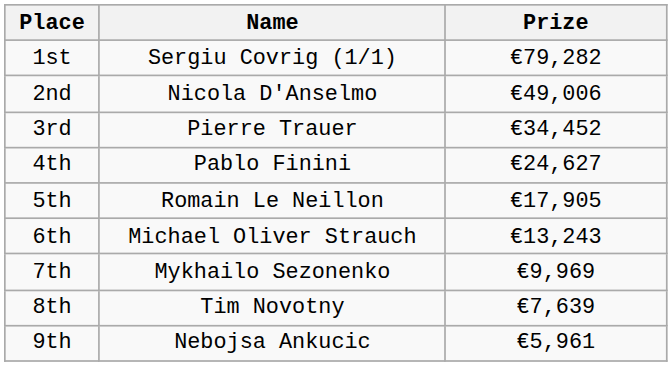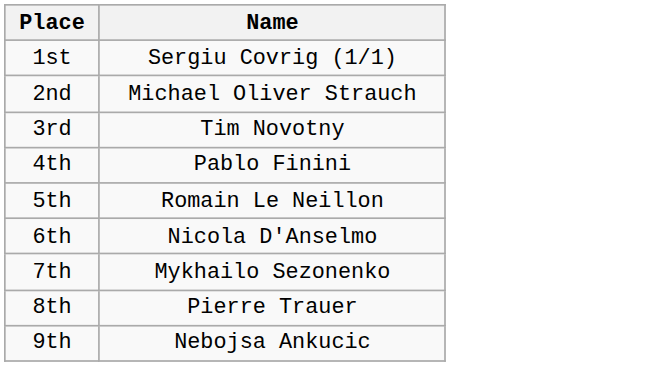- column: Prize | €79,282 | €49,006 | €34,452 | €24,627 | €17,905 | €13,243 | €9,969 | €7,639 | €5,961
2nd | Name: Nicola D'Anselmo -> Michael Oliver Strauch
3rd | Name: Pierre Trauer -> Tim Novotny
6th | Name: Michael Oliver Strauch -> Nicola D'Anselmo
8th | Name: Tim Novotny -> Pierre Trauer
